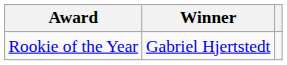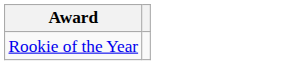- column: Winner | Gabriel Hjertstedt
